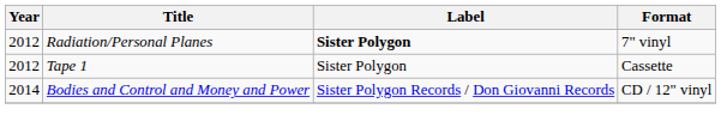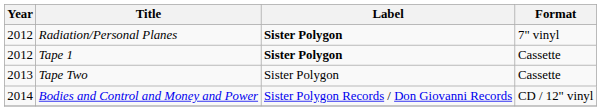Tape 1 | Label: normal -> bold
+ row: 2013 | Tape Two | Sister Polygon | Cassette
